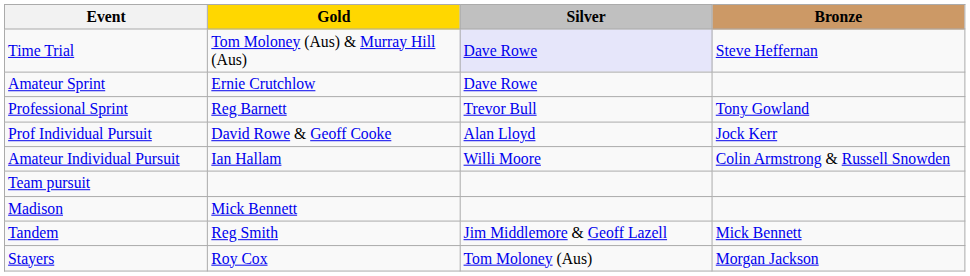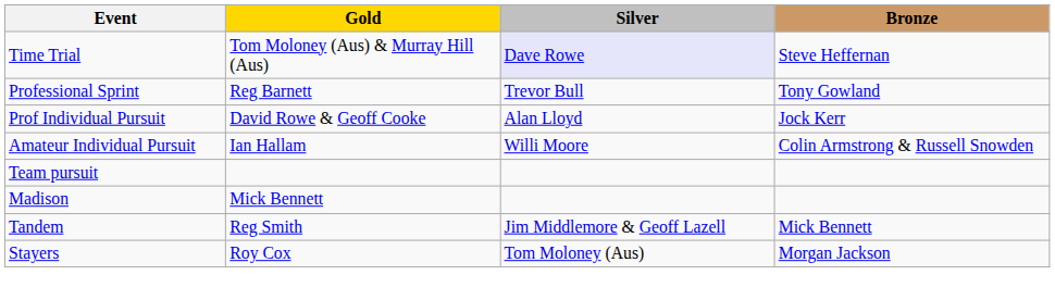- row: Amateur Sprint | Ernie Crutchlow | Dave Rowe
